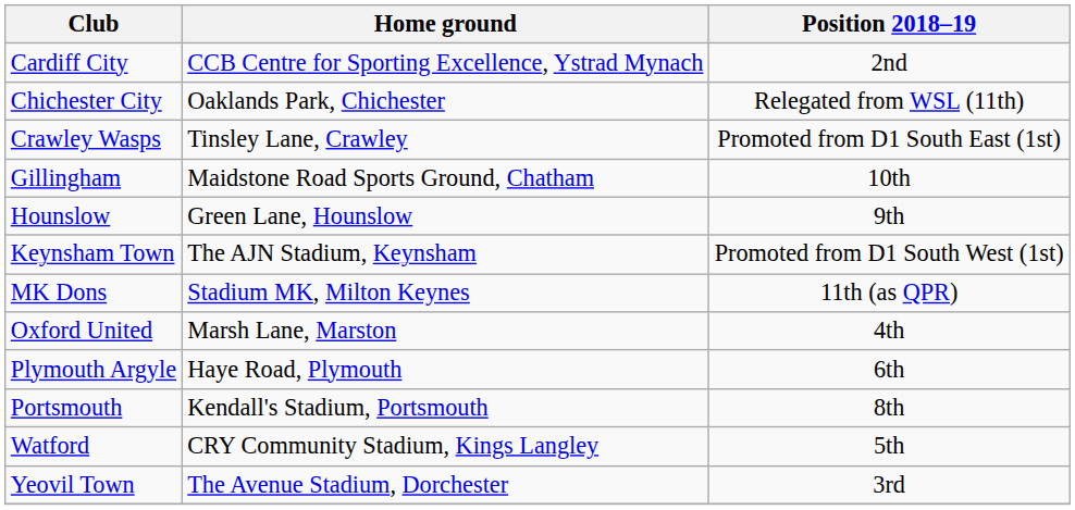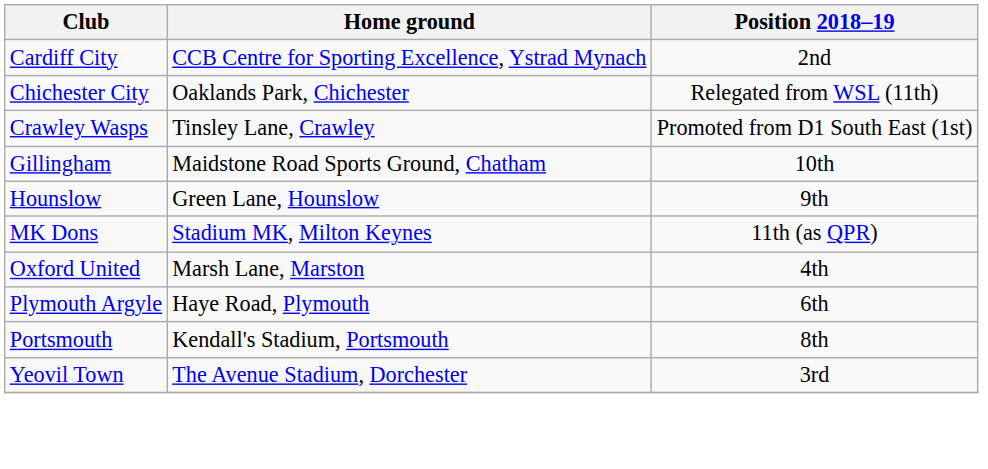- row: Keynsham Town | The AJN Stadium, Keynsham | Promoted from D1 South West (1st)
- row: Watford | CRY Community Stadium, Kings Langley | 5th
